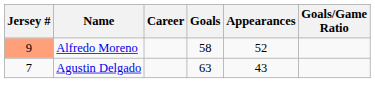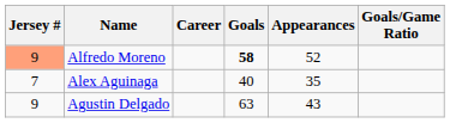Alfredo Moreno | Goals: normal -> bold
+ row: 7 | Alex Aguinaga | 40 | 35
Agustin Delgado | Jersey #: 7 -> 9
